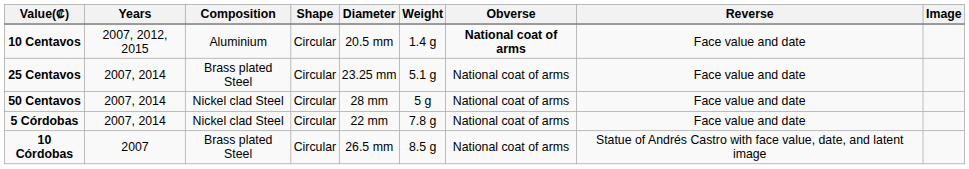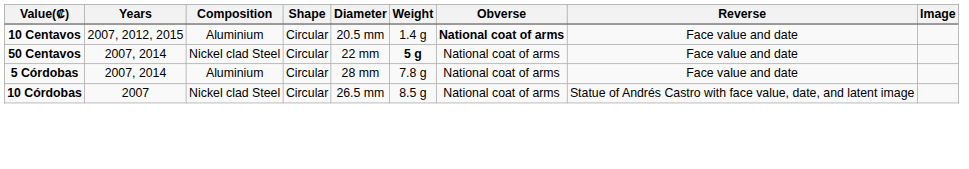- row: 25 Centavos | 2007, 2014 | Brass plated Steel | Circular | 23.25 mm | 5.1 g | National coat of arms | Face value and date
50 Centavos | Diameter: 28 mm -> 22 mm
50 Centavos | Weight: normal -> bold
5 Córdobas | Composition: Nickel clad Steel -> Aluminium
5 Córdobas | Diameter: 22 mm -> 28 mm
10 Córdobas | Composition: Brass plated Steel -> Nickel clad Steel
